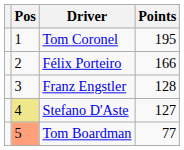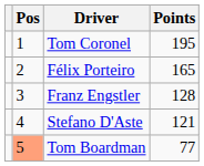Félix Porteiro | Points: 166 -> 165
Stefano D'Aste | Pos: khaki background -> no background
Stefano D'Aste | Points: 127 -> 121
